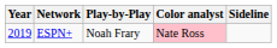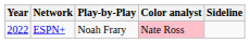ESPN+ | Year: 2019 -> 2022
